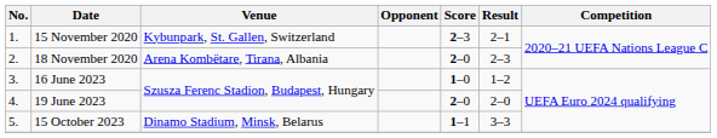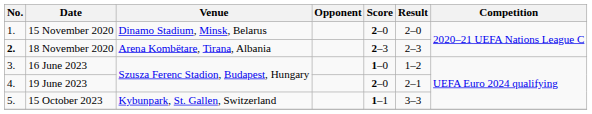15 November 2020 | Venue: Kybunpark, St. Gallen, Switzerland -> Dinamo Stadium, Minsk, Belarus
15 November 2020 | Score: 2–3 -> 2–0
15 November 2020 | Result: 2–1 -> 2–0
18 November 2020 | No.: normal -> bold
18 November 2020 | Score: 2–0 -> 2–3
19 June 2023 | Result: 2–0 -> 2–1
15 October 2023 | Venue: Dinamo Stadium, Minsk, Belarus -> Kybunpark, St. Gallen, Switzerland
